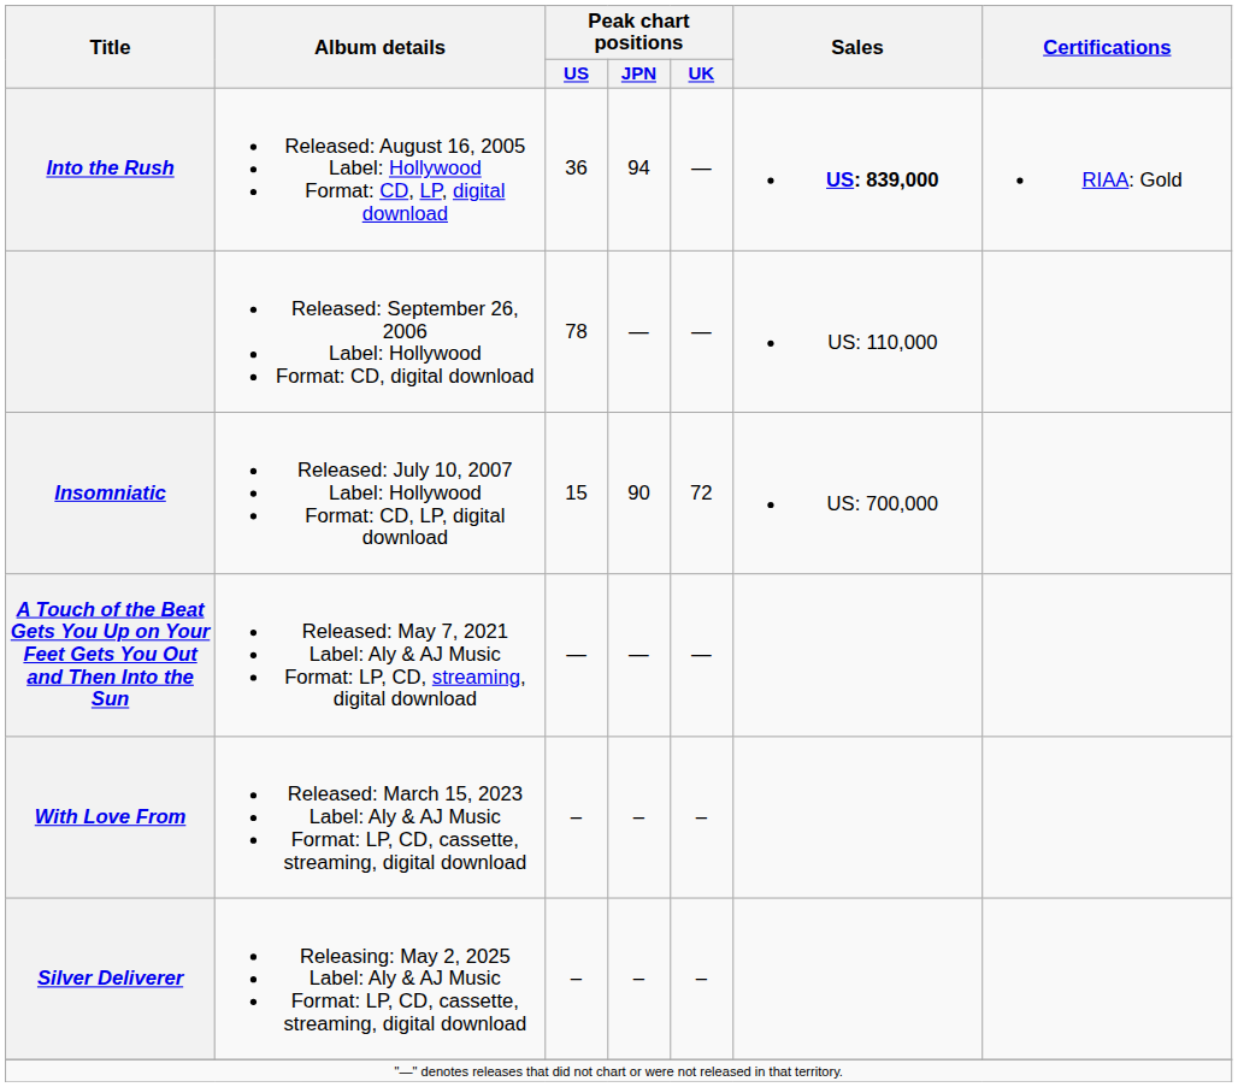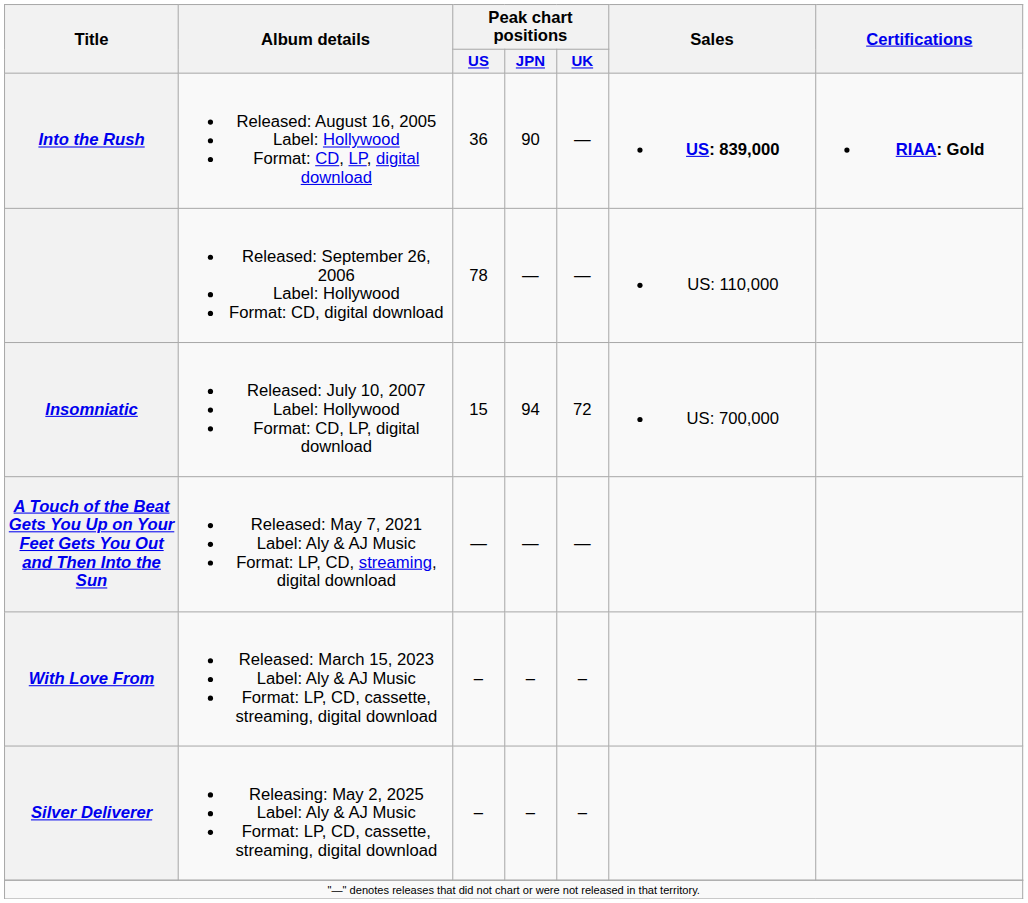Into the Rush | Peak chart positions / JPN: 94 -> 90
Into the Rush | Certifications: normal -> bold
Insomniatic | Peak chart positions / JPN: 90 -> 94
